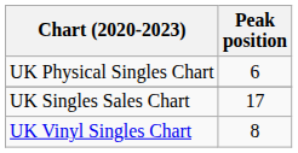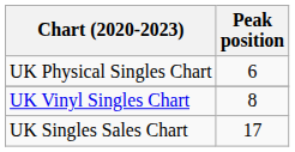rows swapped: UK Singles Sales Chart <-> UK Vinyl Singles Chart
